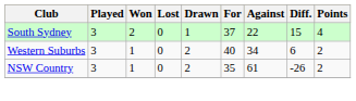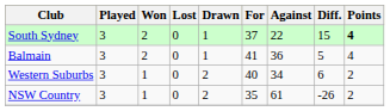South Sydney | Points: normal -> bold
+ row: Balmain | 3 | 2 | 0 | 1 | 41 | 36 | 5 | 4
